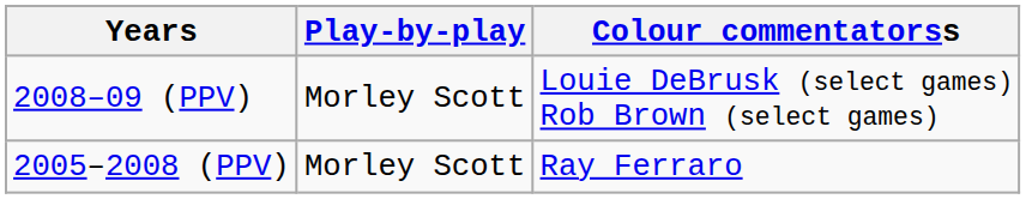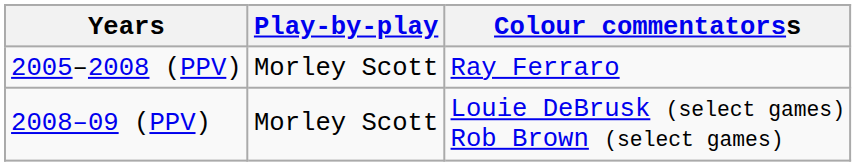rows swapped: 2005–2008 (PPV) <-> 2008–09 (PPV)
